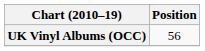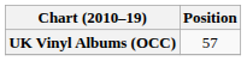UK Vinyl Albums (OCC) | Position: 56 -> 57
